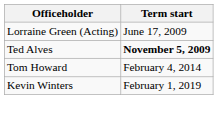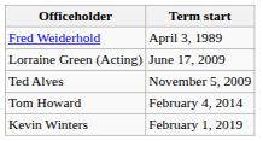+ row: Fred Weiderhold | April 3, 1989
Ted Alves | Term start: bold -> normal
